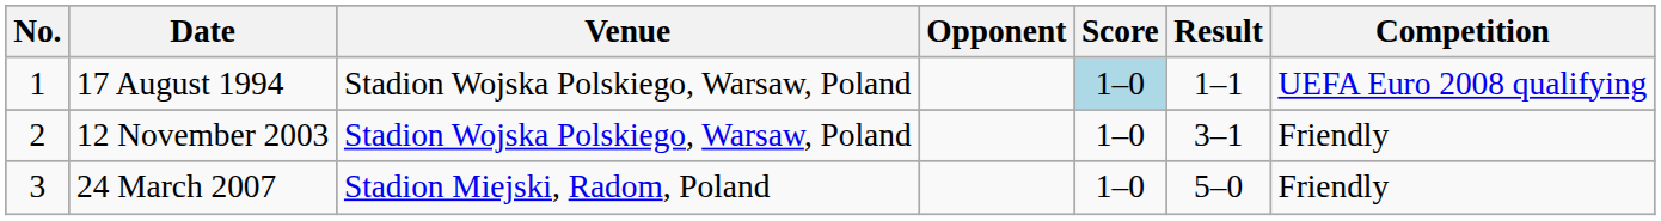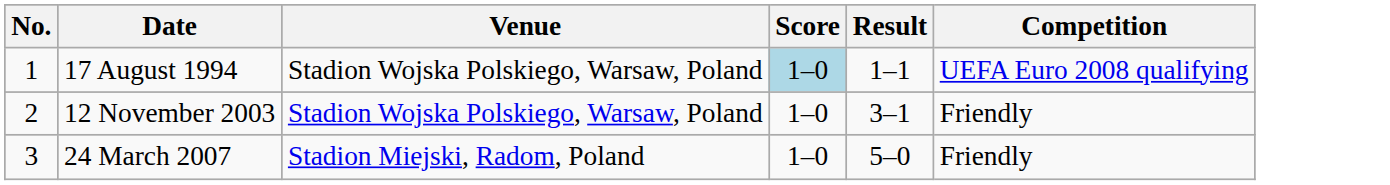- column: Opponent
